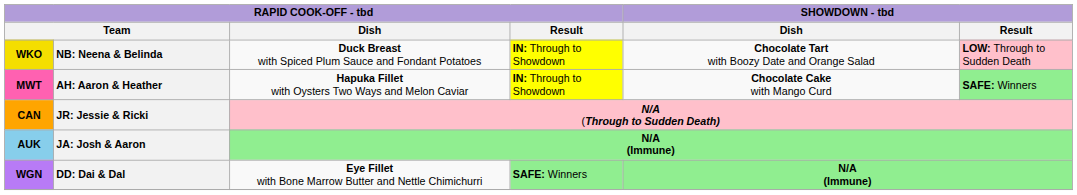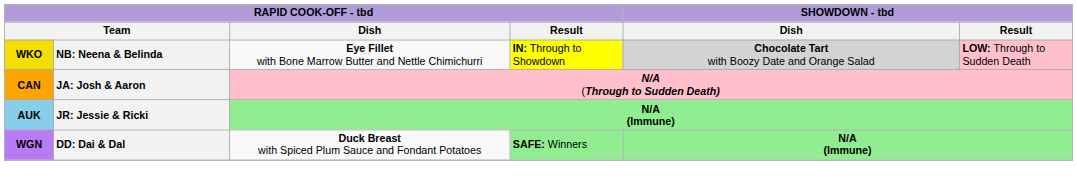WKO | RAPID COOK-OFF - tbd / Dish: Duck Breast with Spiced Plum Sauce and Fondant Potatoes -> Eye Fillet with Bone Marrow Butter and Nettle Chimichurri
WKO | SHOWDOWN - tbd / Dish: no background -> lightgrey background
- row: MWT | AH: Aaron & Heather | Hapuka Fillet with Oysters Two Ways and Melon Caviar | IN: Through to Showdown | Chocolate Cake with Mango Curd | SAFE: Winners
CAN | column 2: JR: Jessie & Ricki -> JA: Josh & Aaron
AUK | column 2: JA: Josh & Aaron -> JR: Jessie & Ricki
WGN | RAPID COOK-OFF - tbd / Dish: Eye Fillet with Bone Marrow Butter and Nettle Chimichurri -> Duck Breast with Spiced Plum Sauce and Fondant Potatoes
